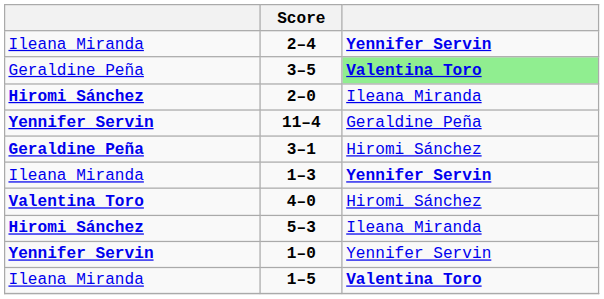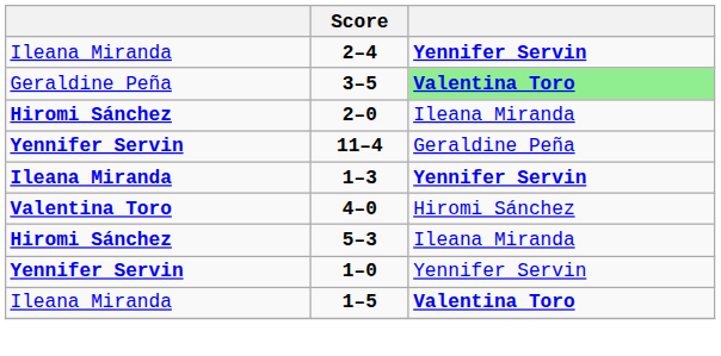- row: Geraldine Peña | 3–1 | Hiromi Sánchez
1–3 | column 1: normal -> bold
